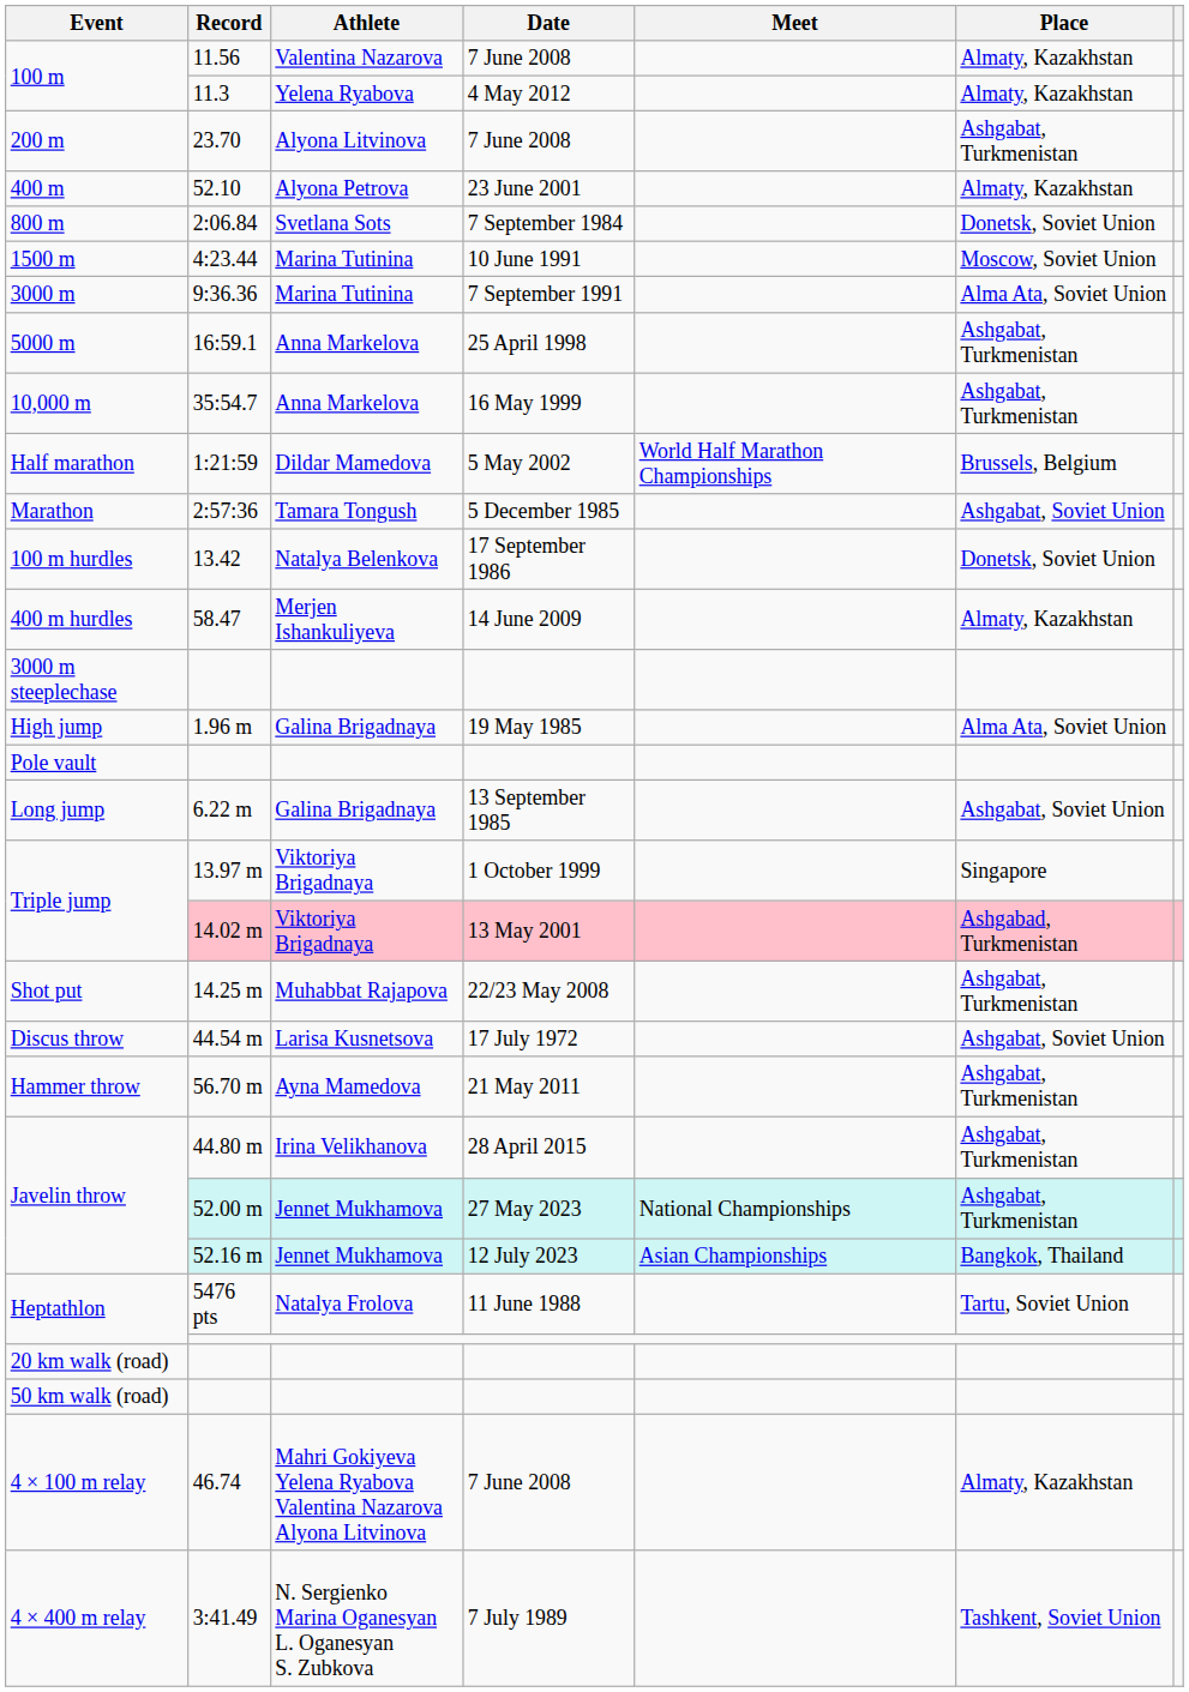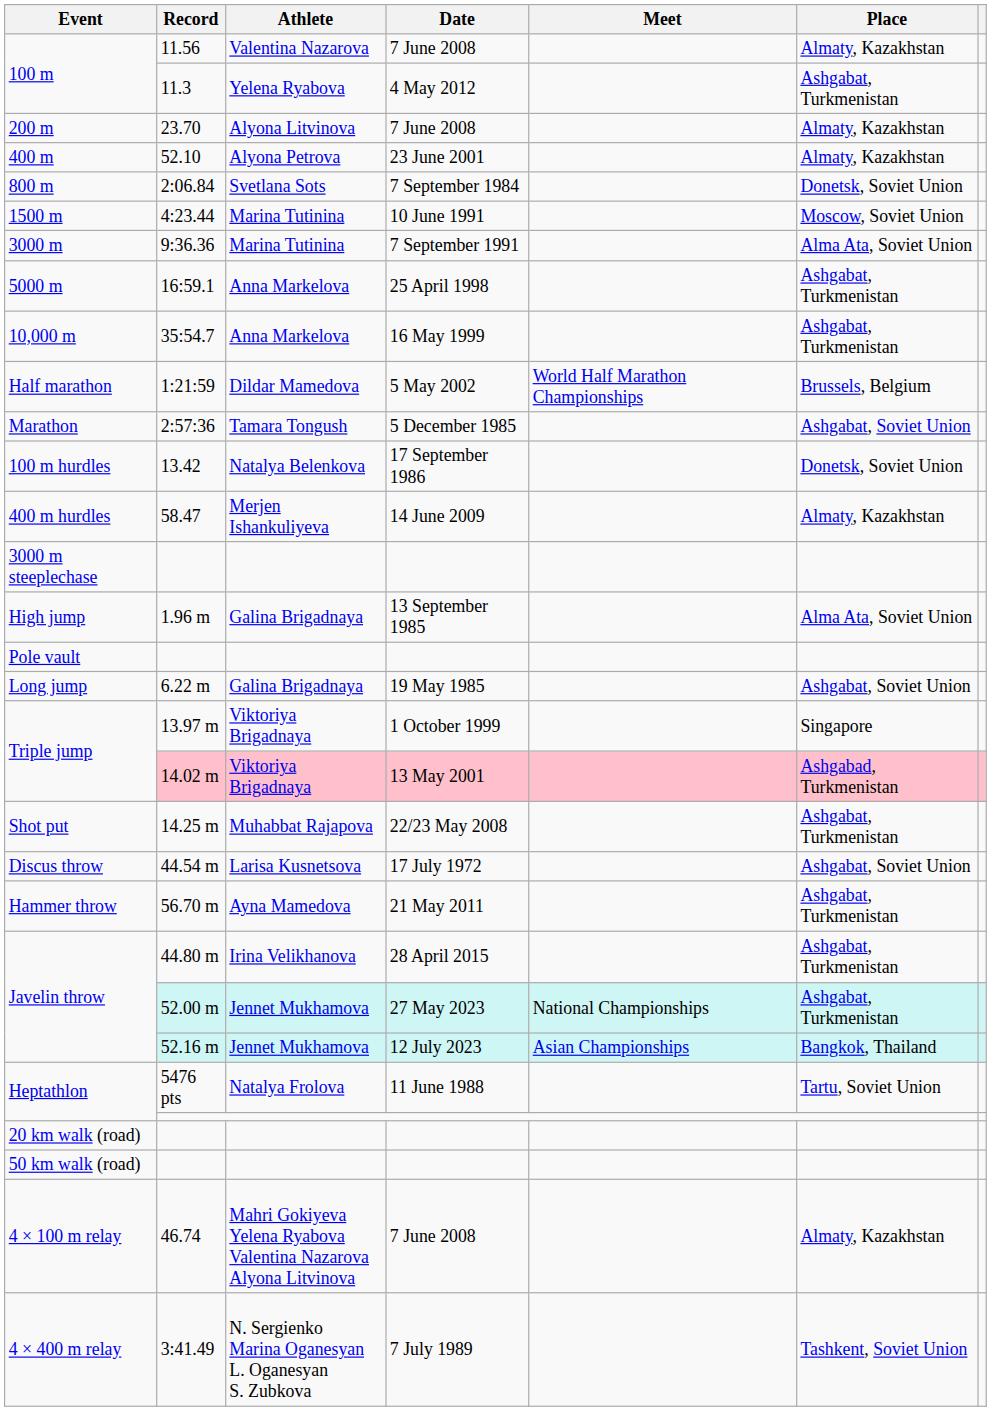11.3 | Place: Almaty, Kazakhstan -> Ashgabat, Turkmenistan
23.70 | Place: Ashgabat, Turkmenistan -> Almaty, Kazakhstan
1.96 m | Date: 19 May 1985 -> 13 September 1985
6.22 m | Date: 13 September 1985 -> 19 May 1985
